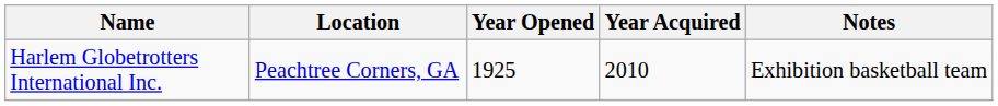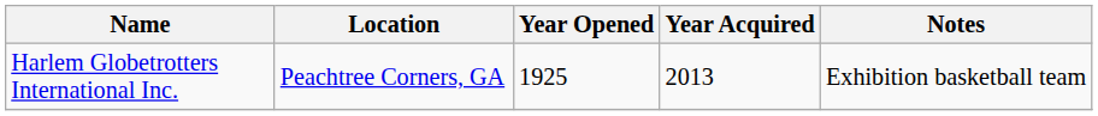Harlem Globetrotters International Inc. | Year Acquired: 2010 -> 2013
